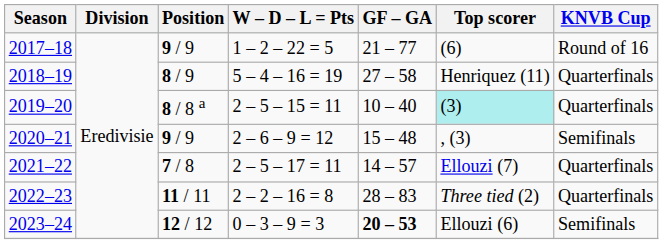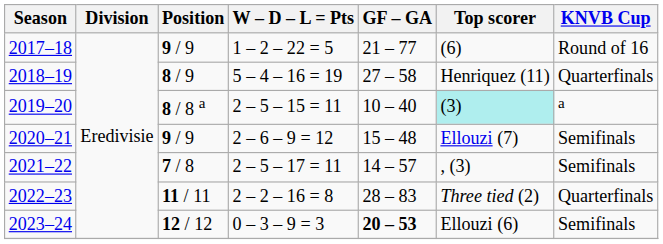2019–20 | KNVB Cup: Quarterfinals -> a
2020–21 | Top scorer: , (3) -> Ellouzi (7)
2021–22 | Top scorer: Ellouzi (7) -> , (3)
2021–22 | KNVB Cup: Quarterfinals -> Semifinals
